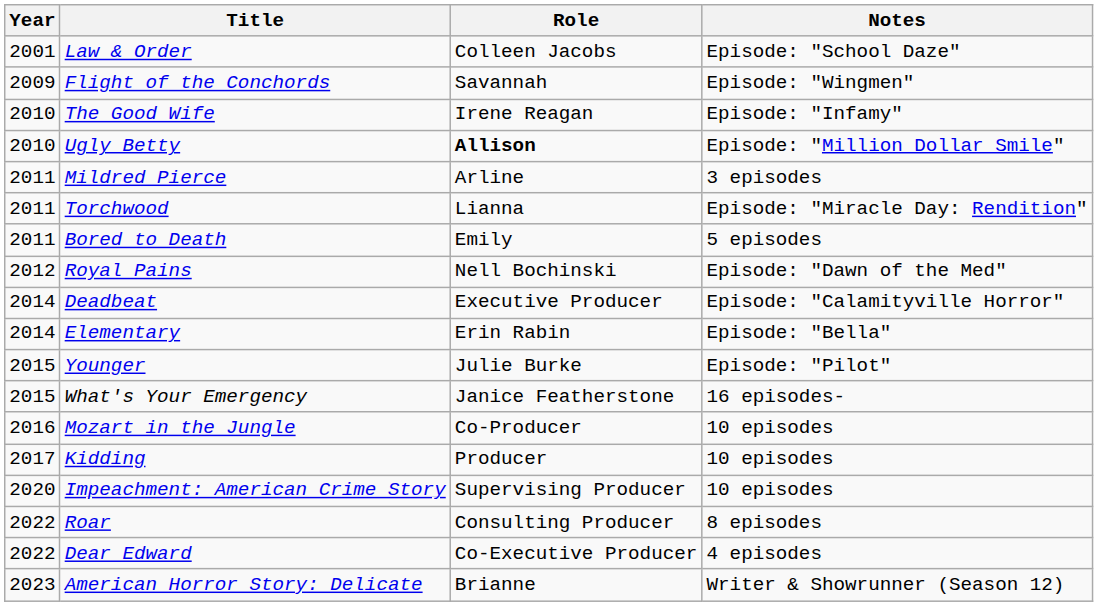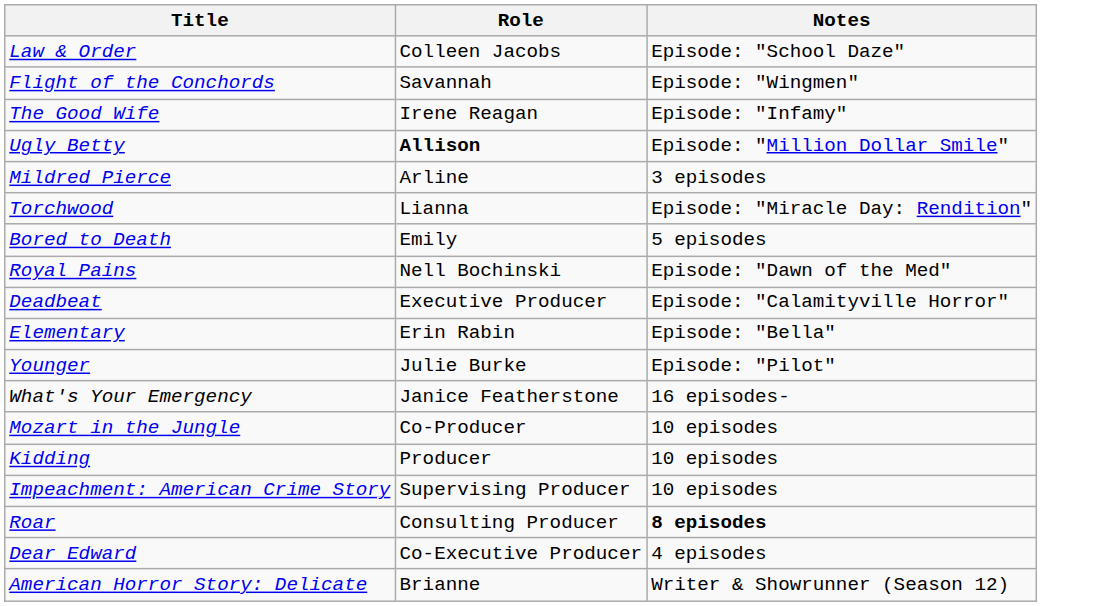- column: Year | 2001 | 2009 | 2010 | 2010 | 2011 | 2011 | 2011 | 2012 | 2014 | 2014 | 2015 | 2015 | 2016 | 2017 | 2020 | 2022 | 2022 | 2023
Roar | Notes: normal -> bold
